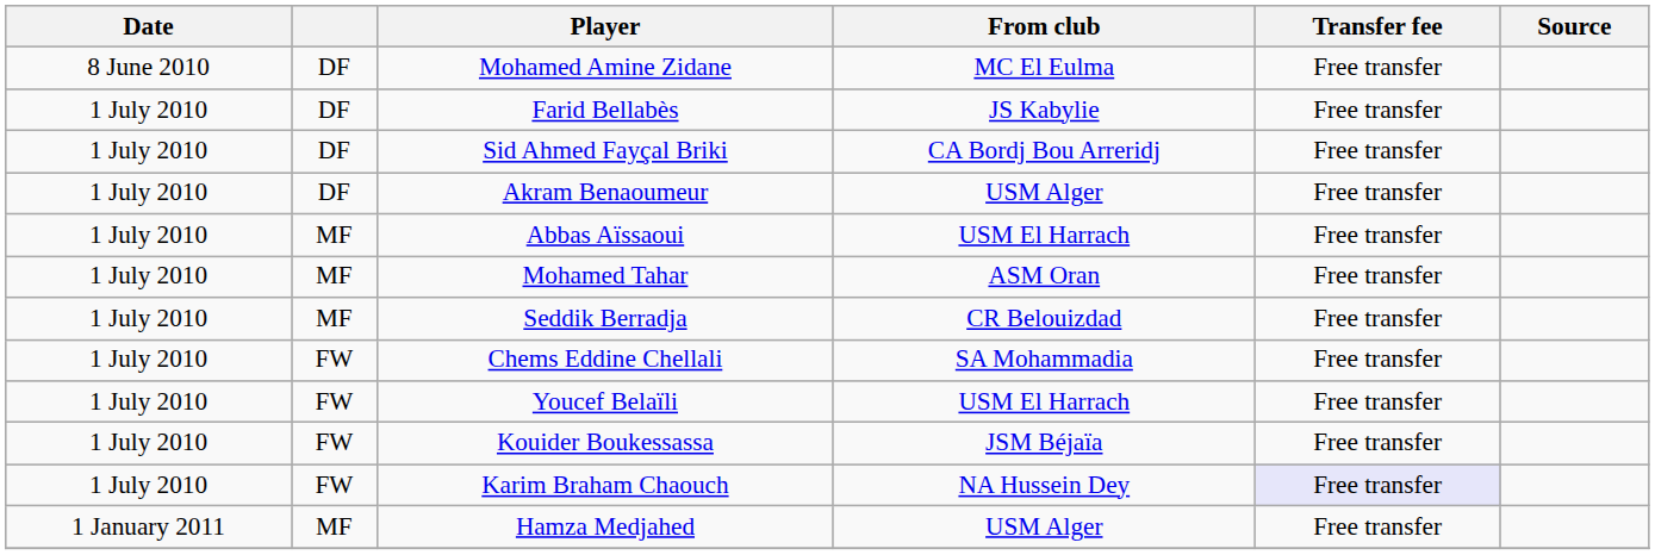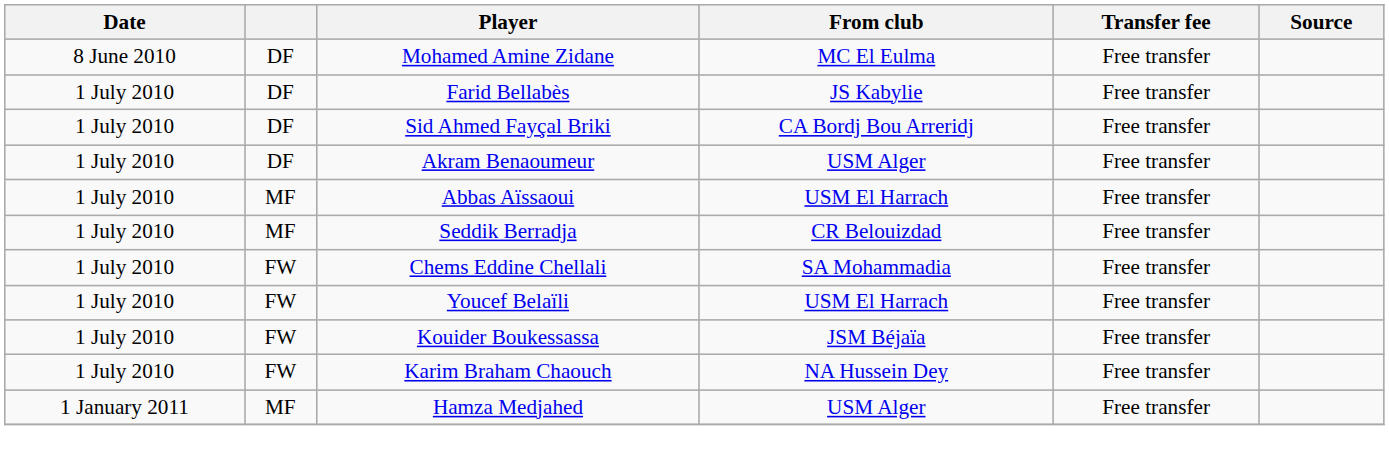- row: 1 July 2010 | MF | Mohamed Tahar | ASM Oran | Free transfer
Karim Braham Chaouch | Transfer fee: lavender background -> no background
